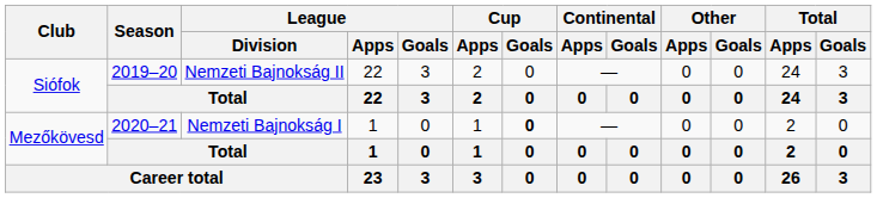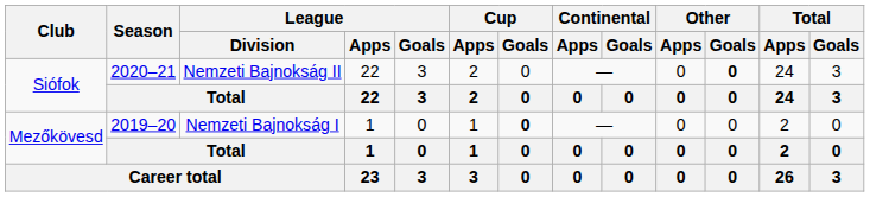Siófok / Nemzeti Bajnokság II | Season: 2019–20 -> 2020–21
Siófok / Nemzeti Bajnokság II | Other / Goals: normal -> bold
Mezőkövesd / Nemzeti Bajnokság I | Season: 2020–21 -> 2019–20
